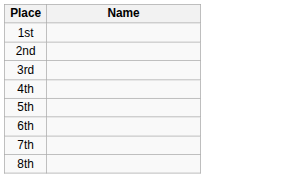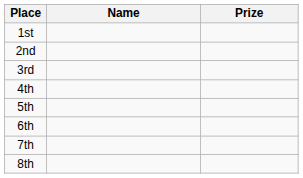+ column: Prize
